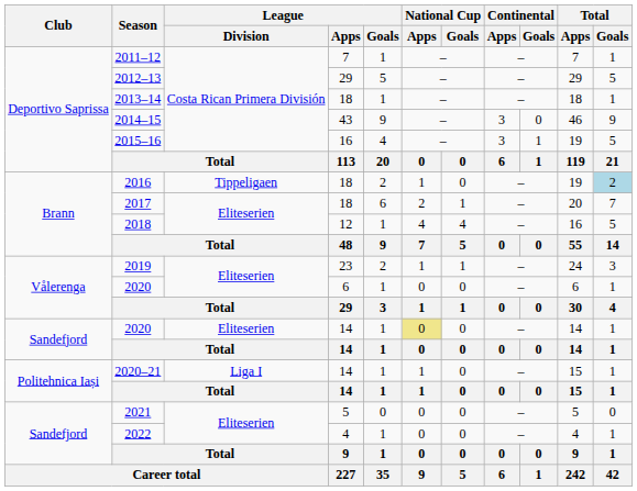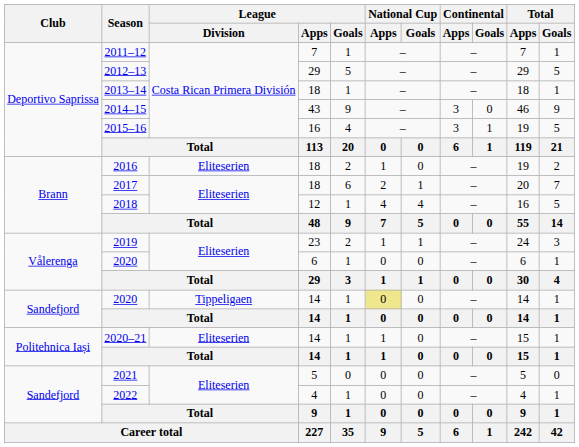2016 | League / Division: Tippeligaen -> Eliteserien
2016 | Total / Goals: lightblue background -> no background
2020 / 14 | League / Division: Eliteserien -> Tippeligaen
2020–21 | League / Division: Liga I -> Eliteserien
